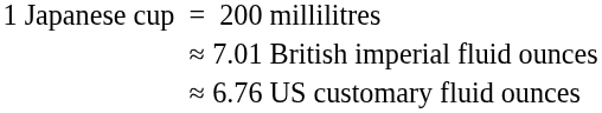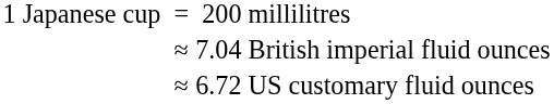British imperial fluid ounces | column 3: 7.01 -> 7.04
US customary fluid ounces | column 3: 6.76 -> 6.72
